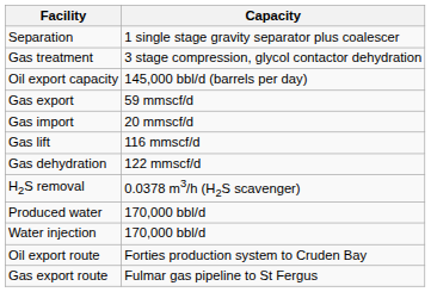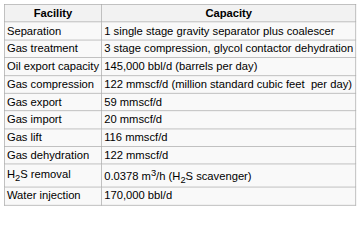+ row: Gas compression | 122 mmscf/d (million standard cubic feet per day)
- row: Produced water | 170,000 bbl/d
- row: Oil export route | Forties production system to Cruden Bay
- row: Gas export route | Fulmar gas pipeline to St Fergus
